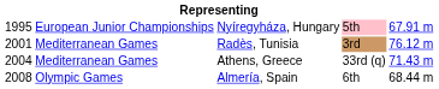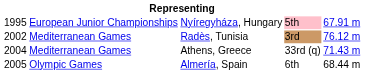Radès, Tunisia | column 1: 2001 -> 2002
Almería, Spain | column 1: 2008 -> 2005
